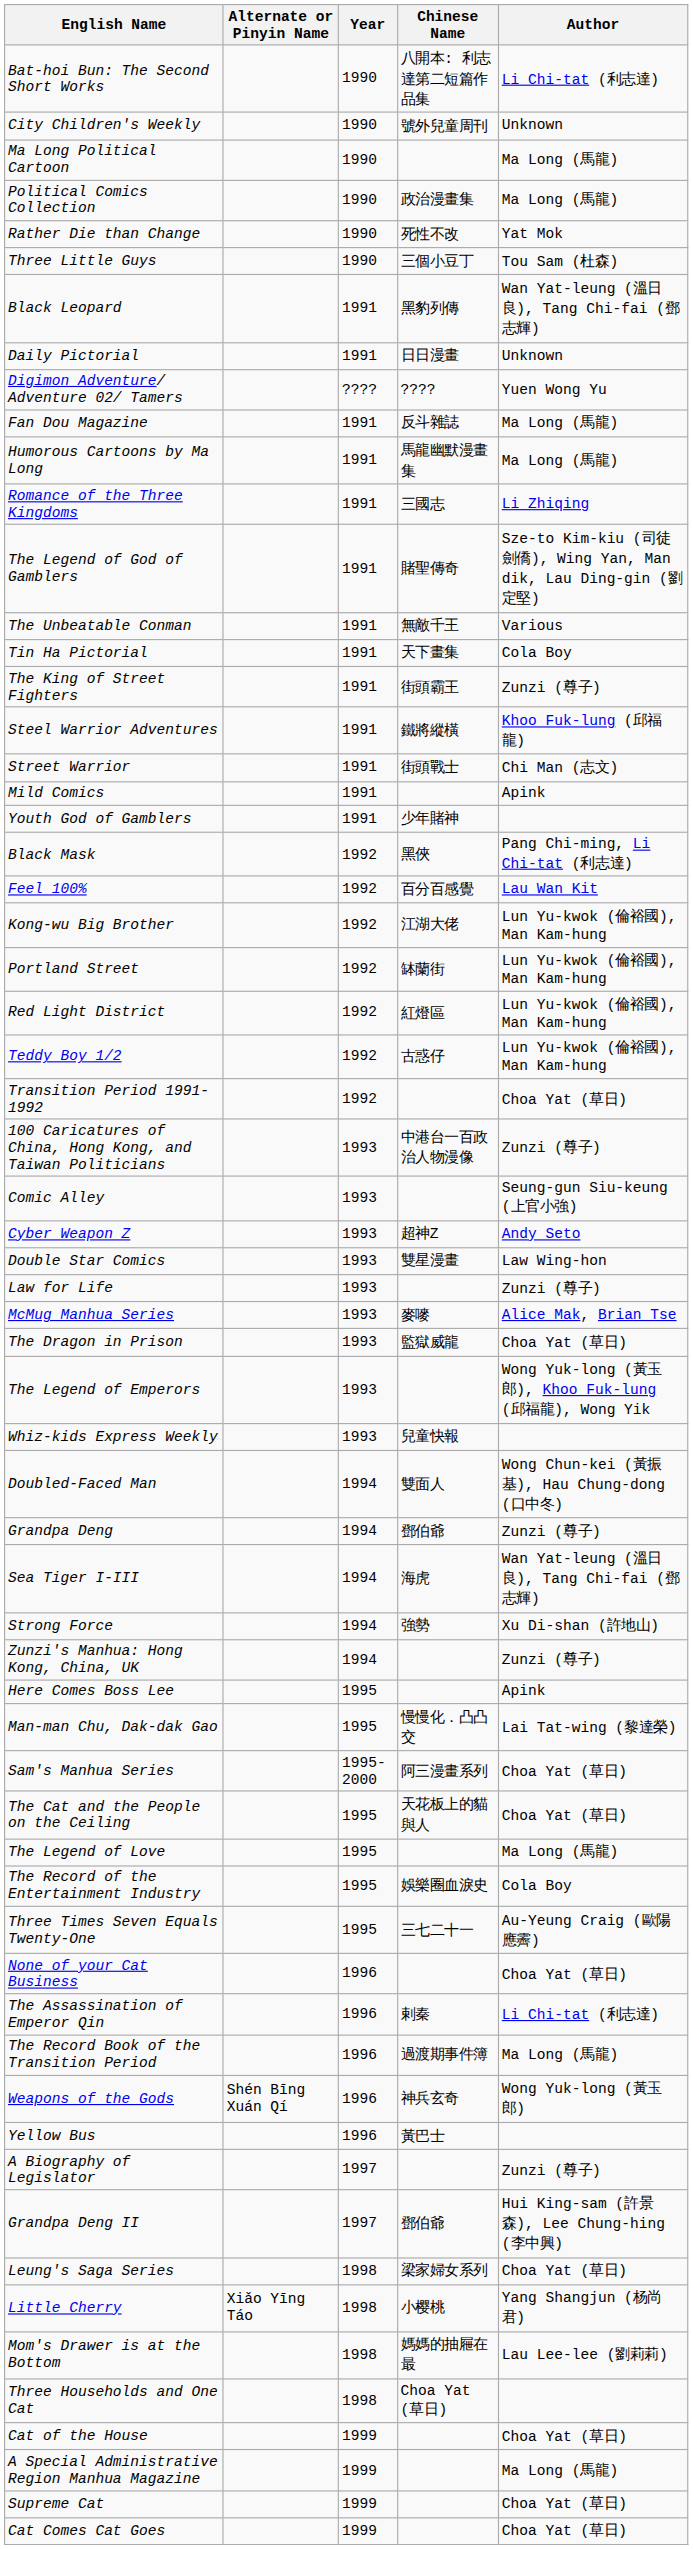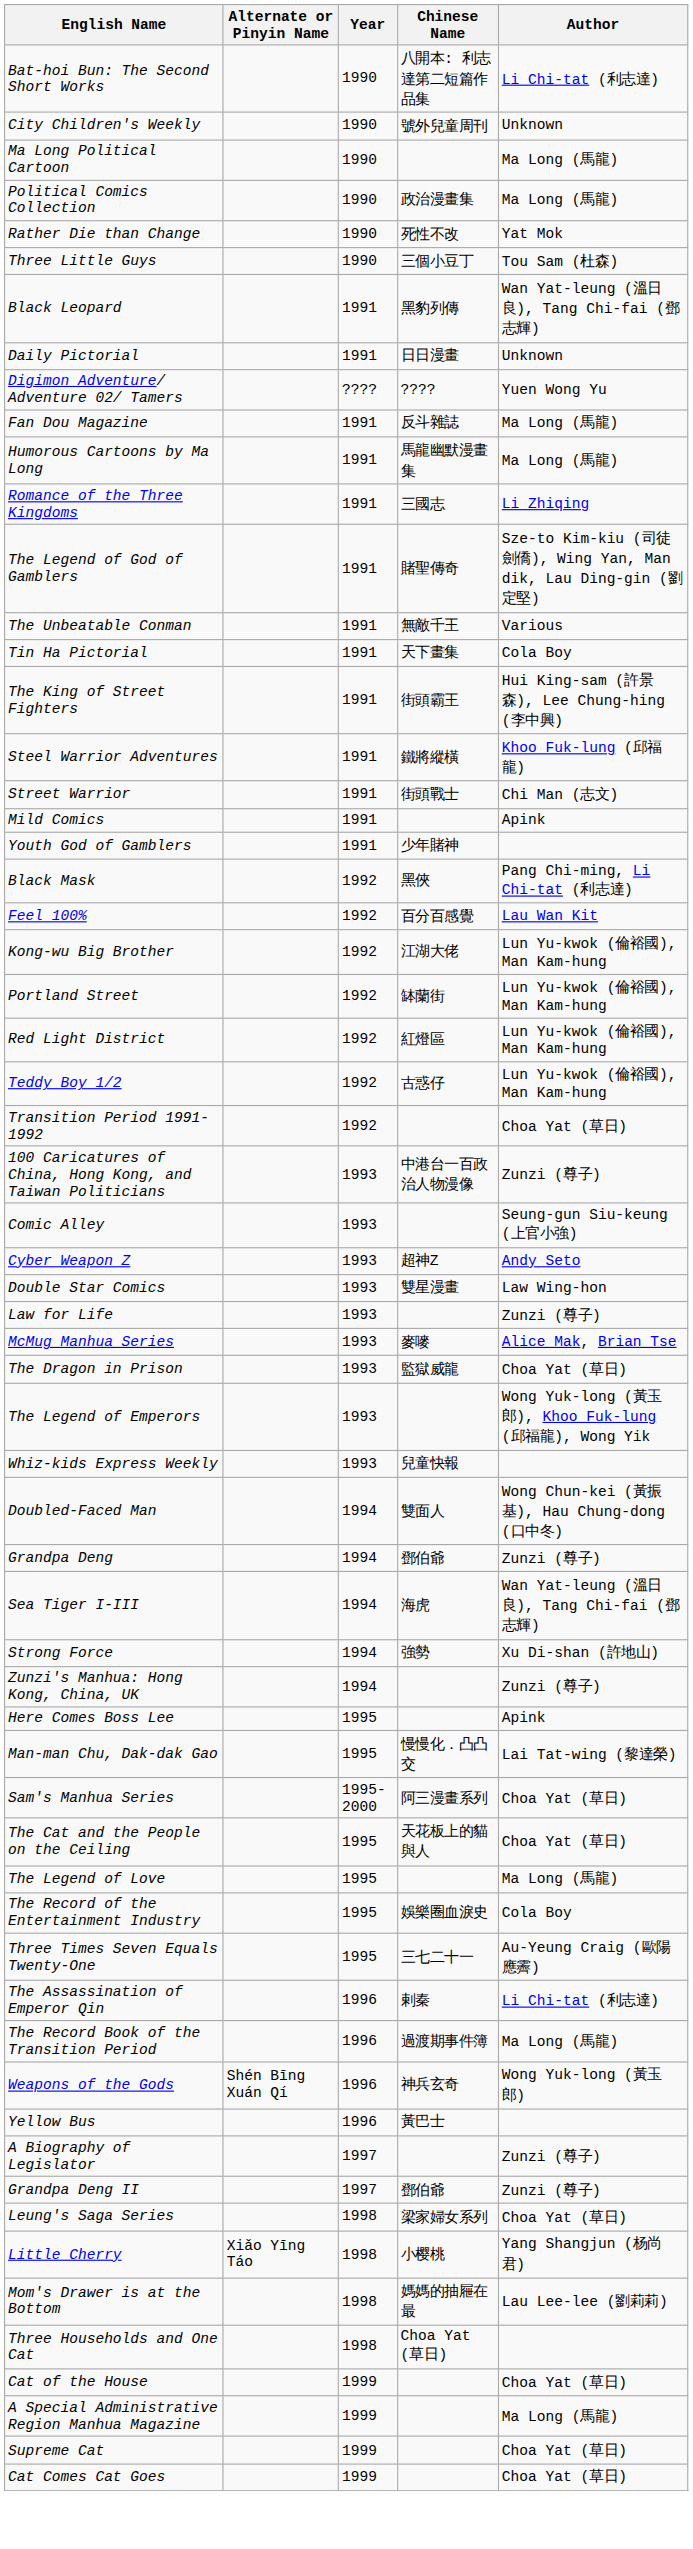The King of Street Fighters | Author: Zunzi (尊子) -> Hui King-sam (許景森), Lee Chung-hing (李中興)
- row: None of your Cat Business | 1996 | Choa Yat (草日)
Grandpa Deng II | Author: Hui King-sam (許景森), Lee Chung-hing (李中興) -> Zunzi (尊子)
